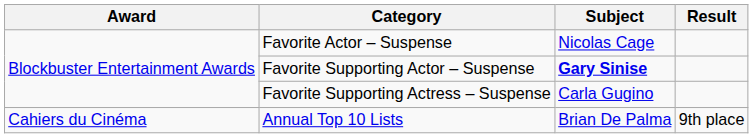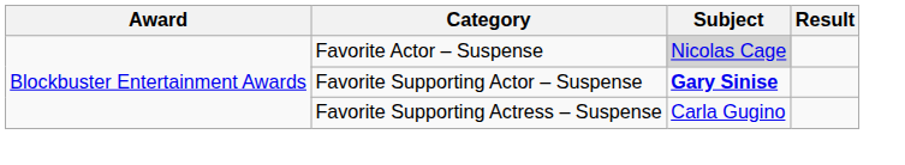Favorite Actor – Suspense | Subject: no background -> lightgrey background
- row: Cahiers du Cinéma | Annual Top 10 Lists | Brian De Palma | 9th place
